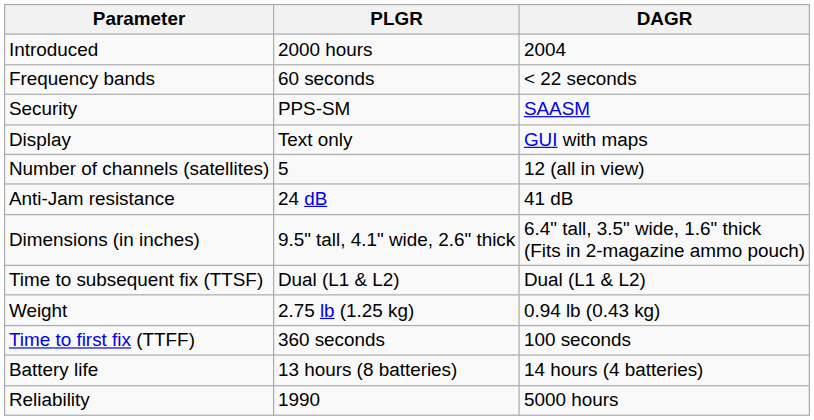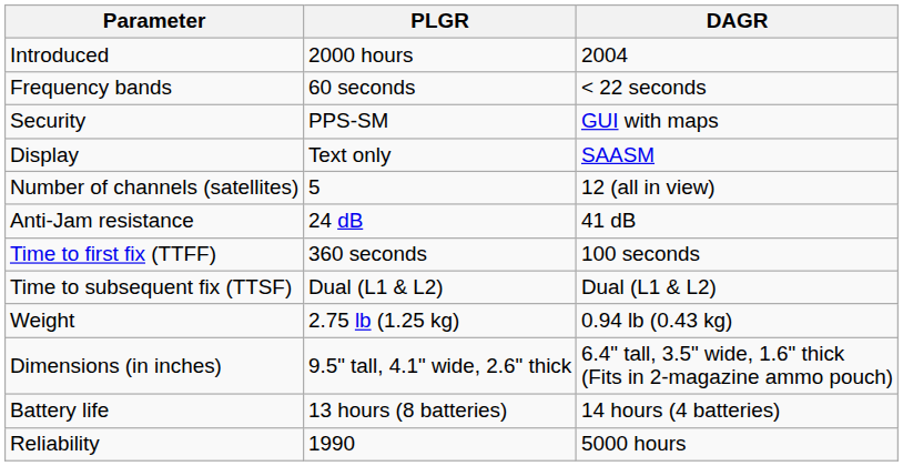Security | DAGR: SAASM -> GUI with maps
Display | DAGR: GUI with maps -> SAASM
rows swapped: Time to first fix (TTFF) <-> Dimensions (in inches)
